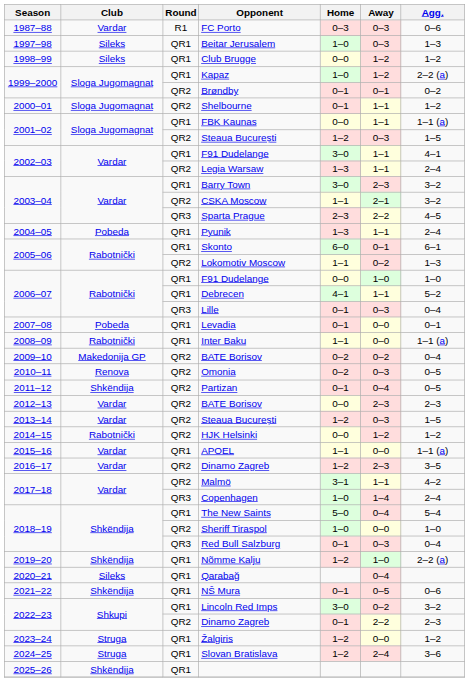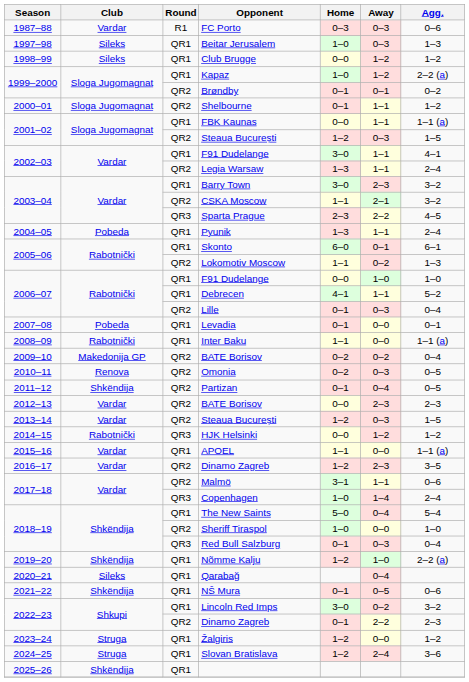Lille | Round: QR3 -> QR2
HJK Helsinki | Round: QR2 -> QR3
Malmö | Agg.: 4–2 -> 0–6
